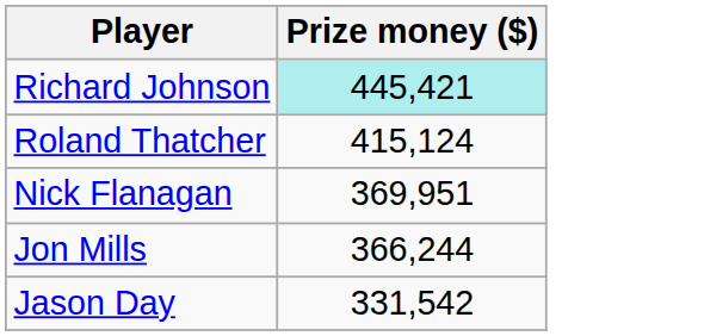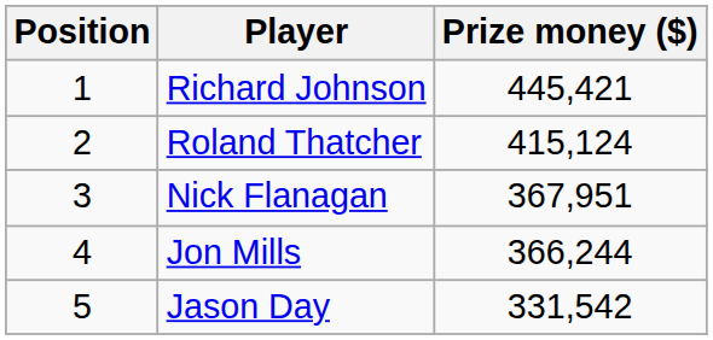+ column: Position | 1 | 2 | 3 | 4 | 5
Richard Johnson | Prize money ($): paleturquoise background -> no background
Nick Flanagan | Prize money ($): 369,951 -> 367,951
